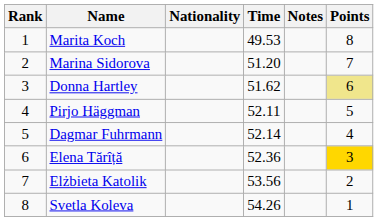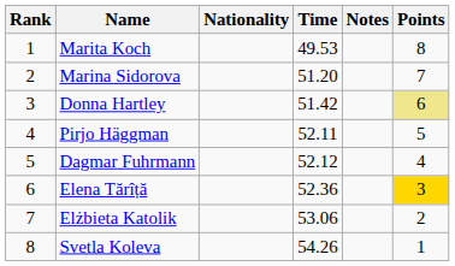Donna Hartley | Time: 51.62 -> 51.42
Dagmar Fuhrmann | Time: 52.14 -> 52.12
Elżbieta Katolik | Time: 53.56 -> 53.06
